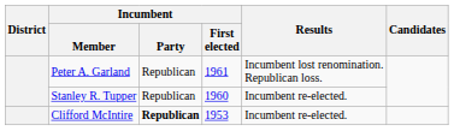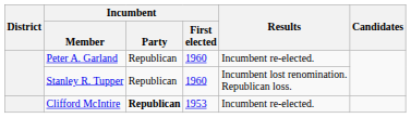Peter A. Garland | Incumbent / First elected: 1961 -> 1960
Peter A. Garland | Results: Incumbent lost renomination. Republican loss. -> Incumbent re-elected.
Stanley R. Tupper | Results: Incumbent re-elected. -> Incumbent lost renomination. Republican loss.
